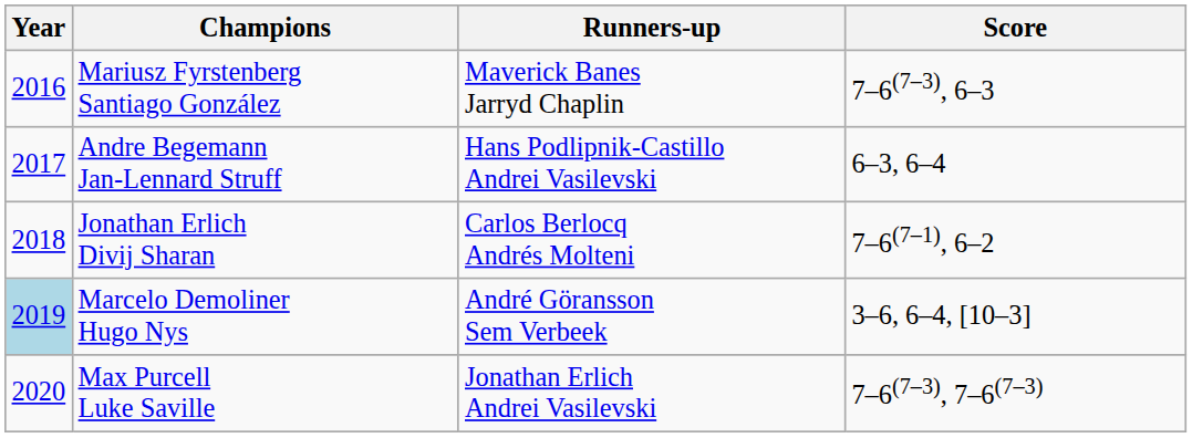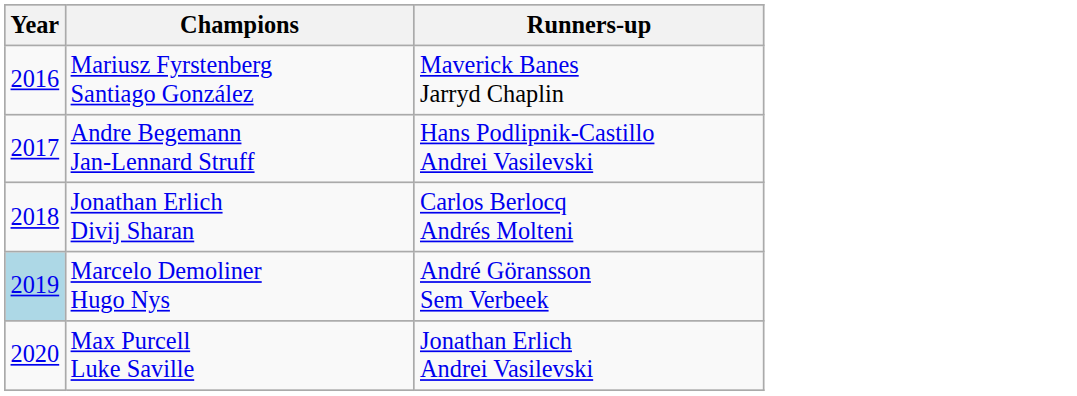- column: Score | 7–6(7–3), 6–3 | 6–3, 6–4 | 7–6(7–1), 6–2 | 3–6, 6–4, [10–3] | 7–6(7–3), 7–6(7–3)
